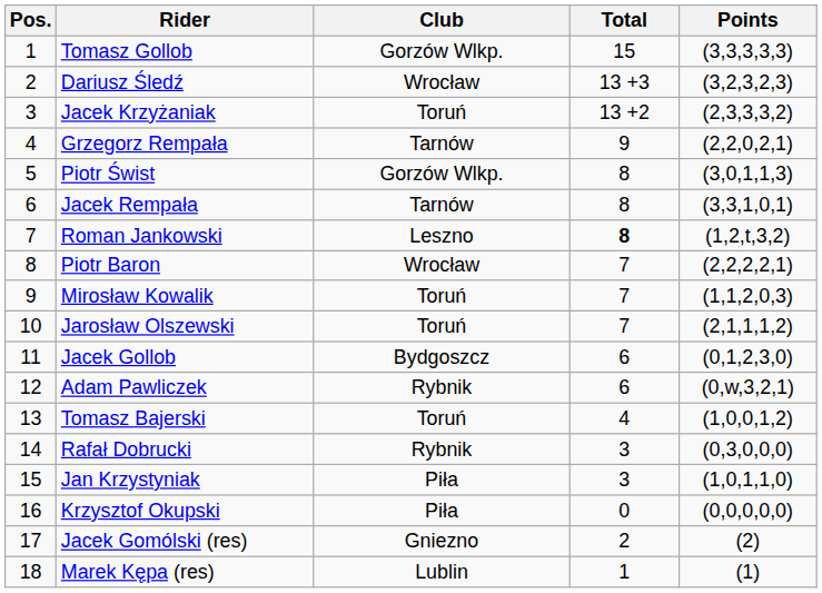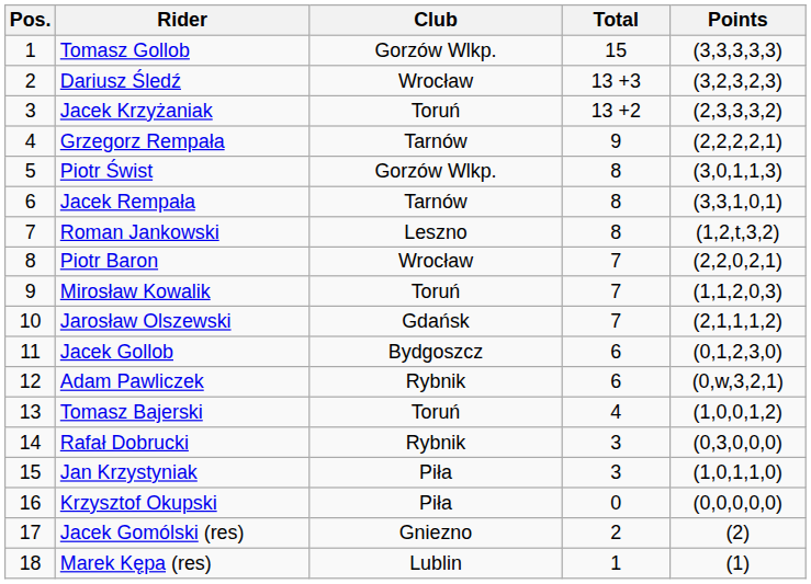Grzegorz Rempała | Points: (2,2,0,2,1) -> (2,2,2,2,1)
Roman Jankowski | Total: bold -> normal
Piotr Baron | Points: (2,2,2,2,1) -> (2,2,0,2,1)
Jarosław Olszewski | Club: Toruń -> Gdańsk
